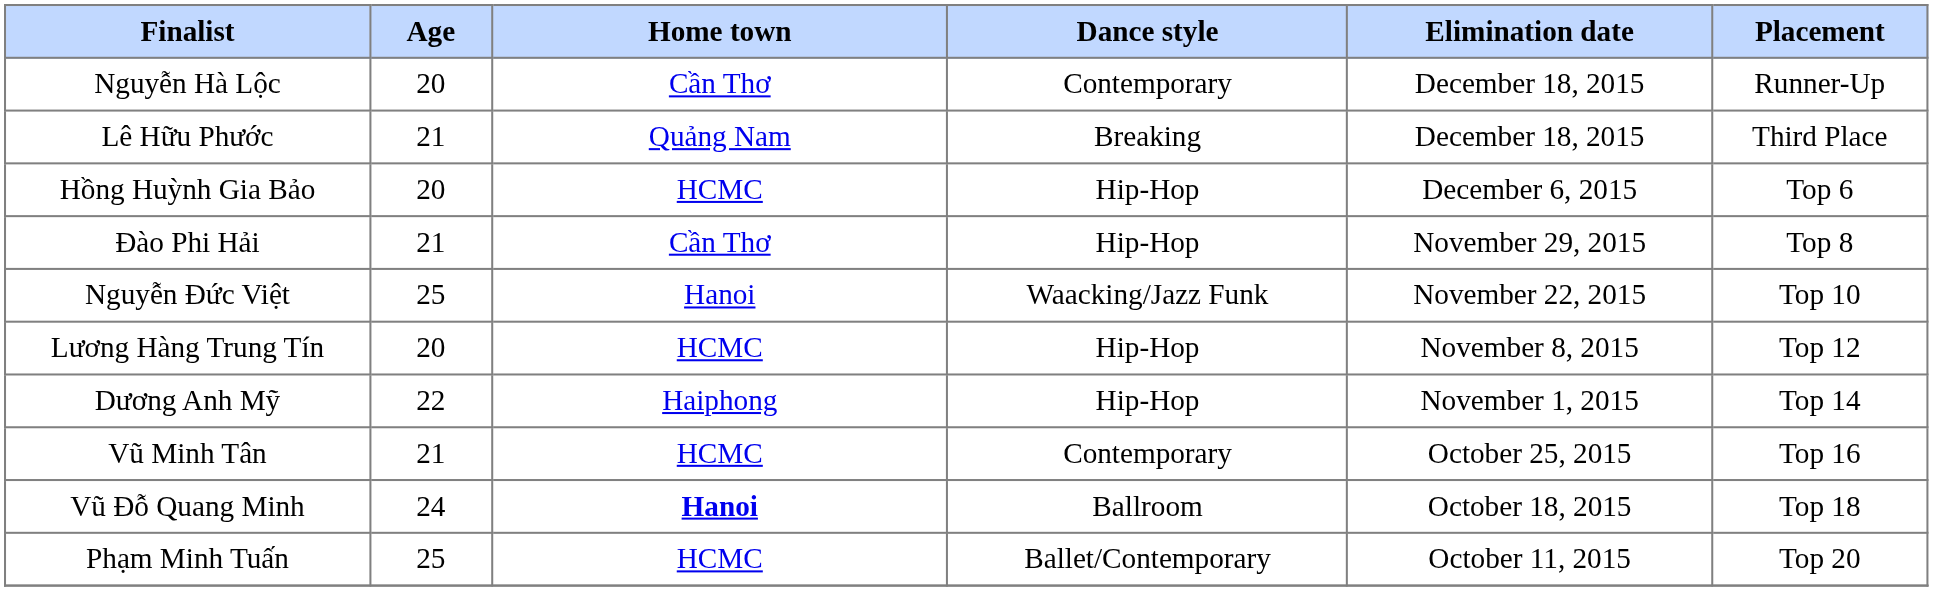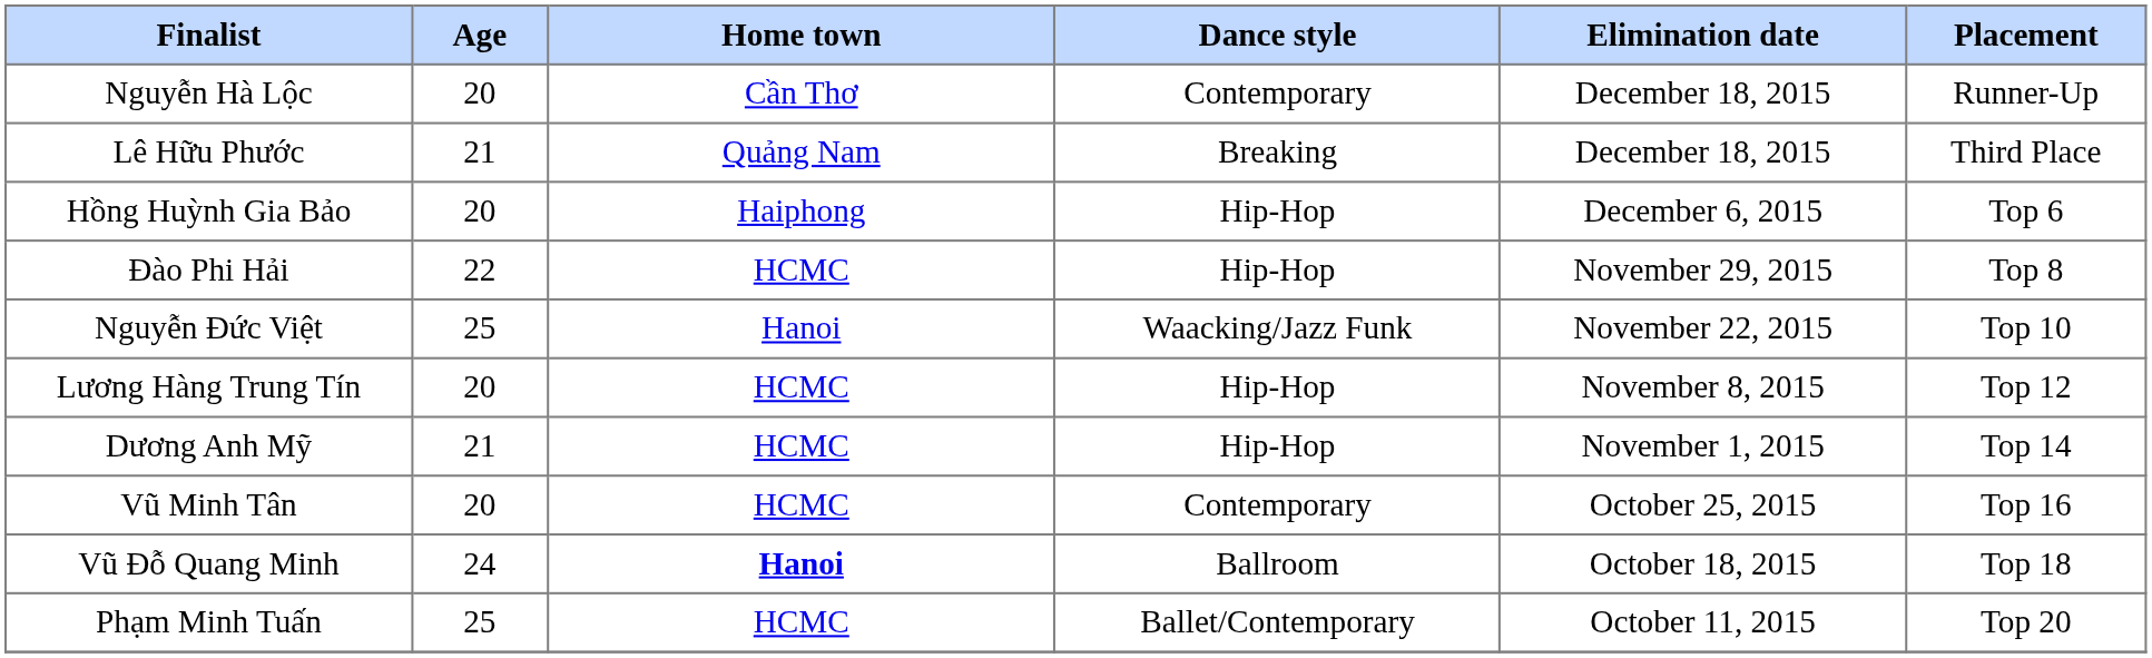Hồng Huỳnh Gia Bảo | Home town: HCMC -> Haiphong
Đào Phi Hải | Age: 21 -> 22
Đào Phi Hải | Home town: Cần Thơ -> HCMC
Dương Anh Mỹ | Age: 22 -> 21
Dương Anh Mỹ | Home town: Haiphong -> HCMC
Vũ Minh Tân | Age: 21 -> 20
